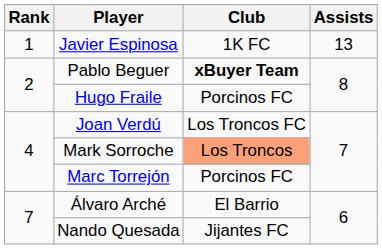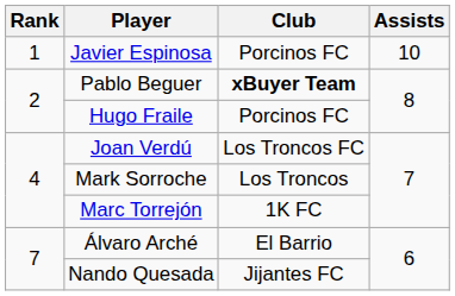Javier Espinosa | Club: 1K FC -> Porcinos FC
Javier Espinosa | Assists: 13 -> 10
Mark Sorroche | Club: lightsalmon background -> no background
Marc Torrejón | Club: Porcinos FC -> 1K FC
